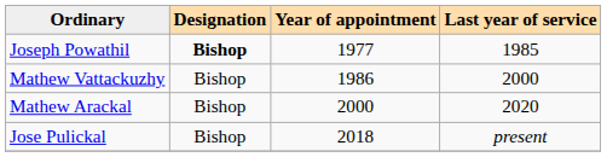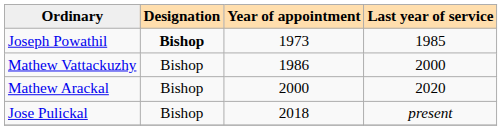Joseph Powathil | Year of appointment: 1977 -> 1973
